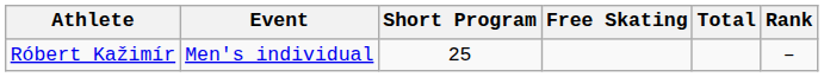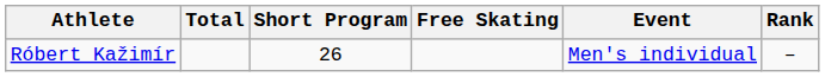columns swapped: Event <-> Total
Róbert Kažimír | Short Program: 25 -> 26
